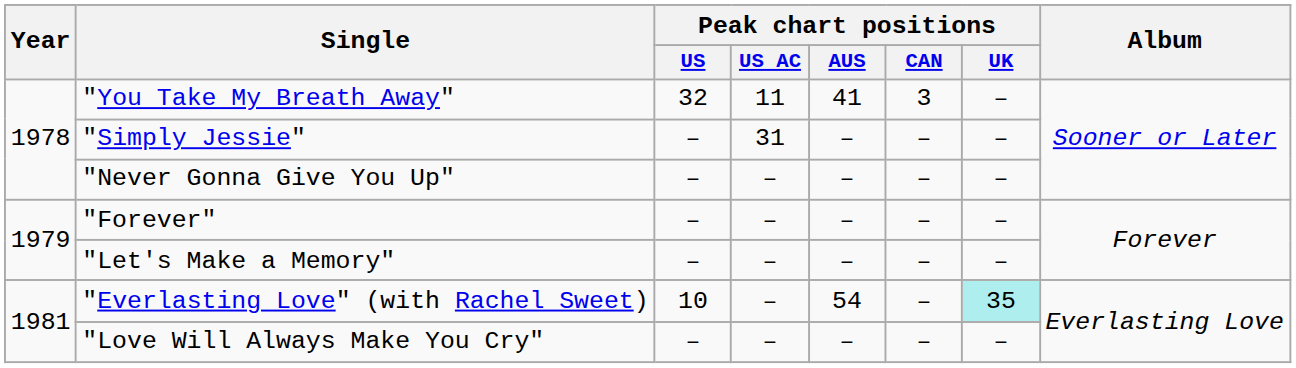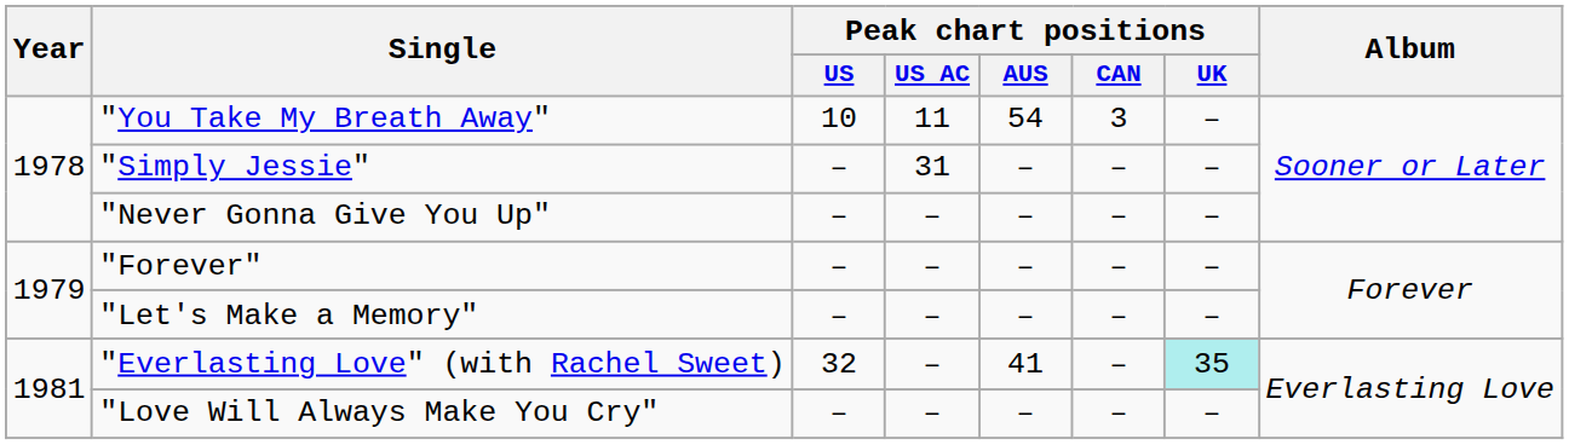"You Take My Breath Away" | Peak chart positions / US: 32 -> 10
"You Take My Breath Away" | Peak chart positions / AUS: 41 -> 54
"Everlasting Love" (with Rachel Sweet) | Peak chart positions / US: 10 -> 32
"Everlasting Love" (with Rachel Sweet) | Peak chart positions / AUS: 54 -> 41
